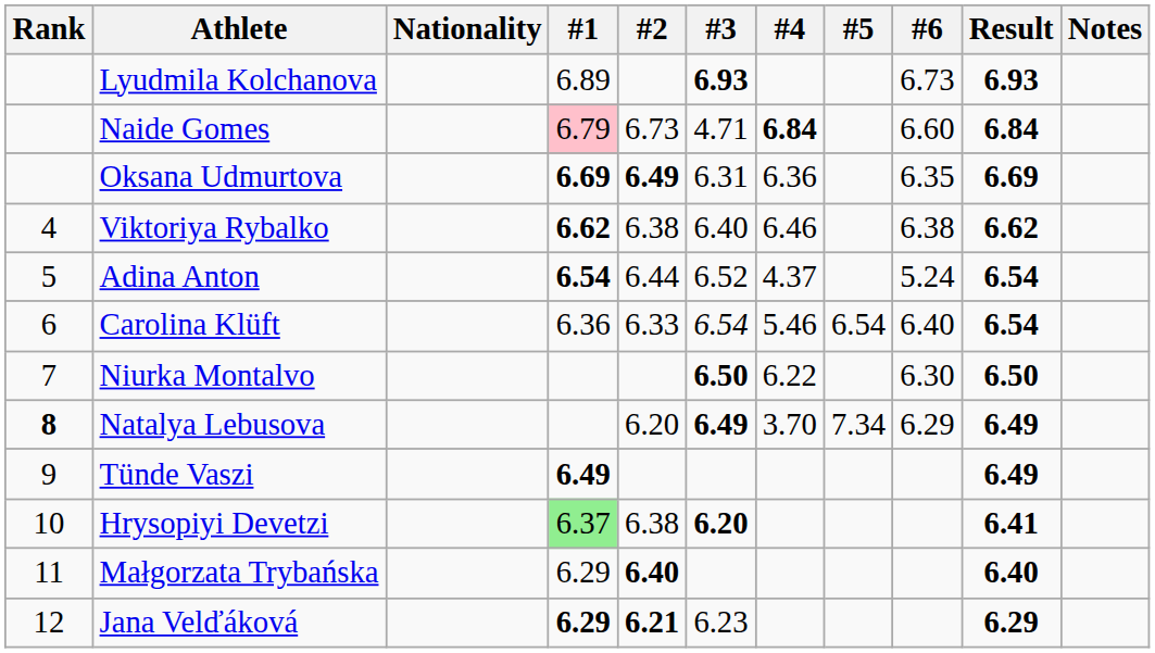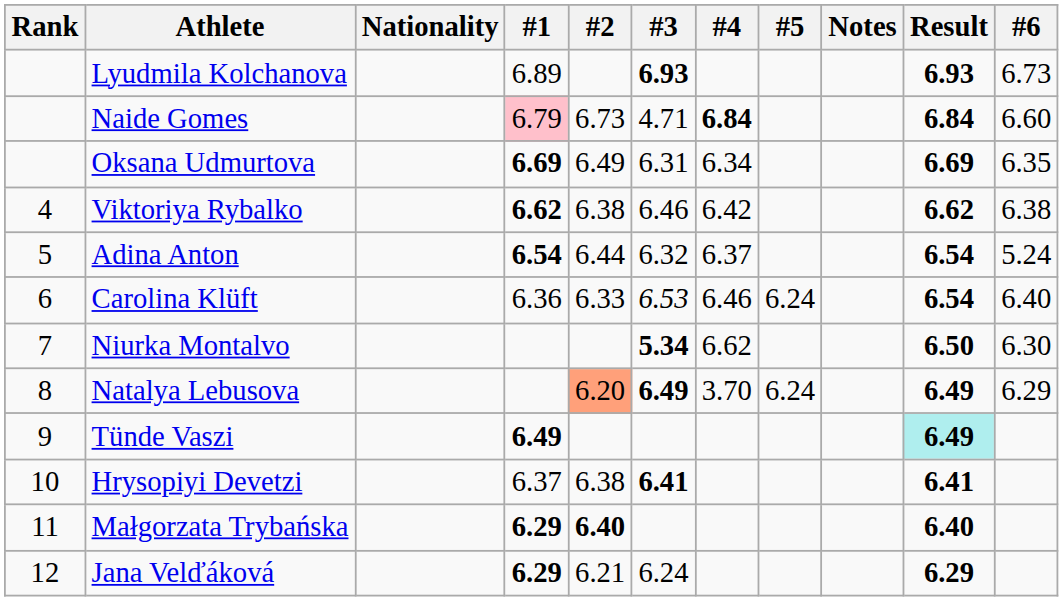columns swapped: #6 <-> Notes
Oksana Udmurtova | #2: bold -> normal
Oksana Udmurtova | #4: 6.36 -> 6.34
Viktoriya Rybalko | #3: 6.40 -> 6.46
Viktoriya Rybalko | #4: 6.46 -> 6.42
Adina Anton | #3: 6.52 -> 6.32
Adina Anton | #4: 4.37 -> 6.37
Carolina Klüft | #3: 6.54 -> 6.53
Carolina Klüft | #4: 5.46 -> 6.46
Carolina Klüft | #5: 6.54 -> 6.24
Niurka Montalvo | #3: 6.50 -> 5.34
Niurka Montalvo | #4: 6.22 -> 6.62
Natalya Lebusova | Rank: bold -> normal
Natalya Lebusova | #2: no background -> lightsalmon background
Natalya Lebusova | #5: 7.34 -> 6.24
Tünde Vaszi | Result: no background -> paleturquoise background
Hrysopiyi Devetzi | #1: lightgreen background -> no background
Hrysopiyi Devetzi | #3: 6.20 -> 6.41
Małgorzata Trybańska | #1: normal -> bold
Jana Velďáková | #2: bold -> normal
Jana Velďáková | #3: 6.23 -> 6.24
